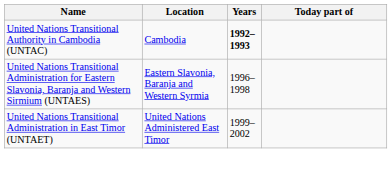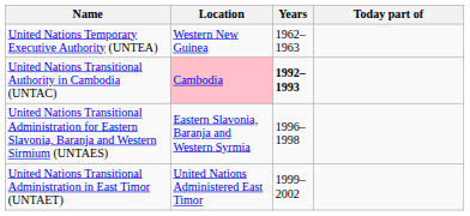+ row: United Nations Temporary Executive Authority (UNTEA) | Western New Guinea | 1962–1963
United Nations Transitional Authority in Cambodia (UNTAC) | Location: no background -> pink background
